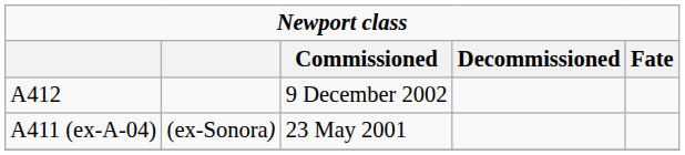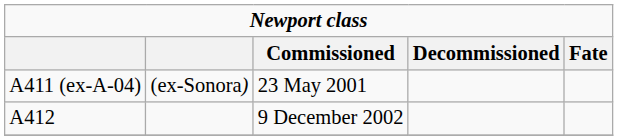rows swapped: A411 (ex-A-04) <-> A412
